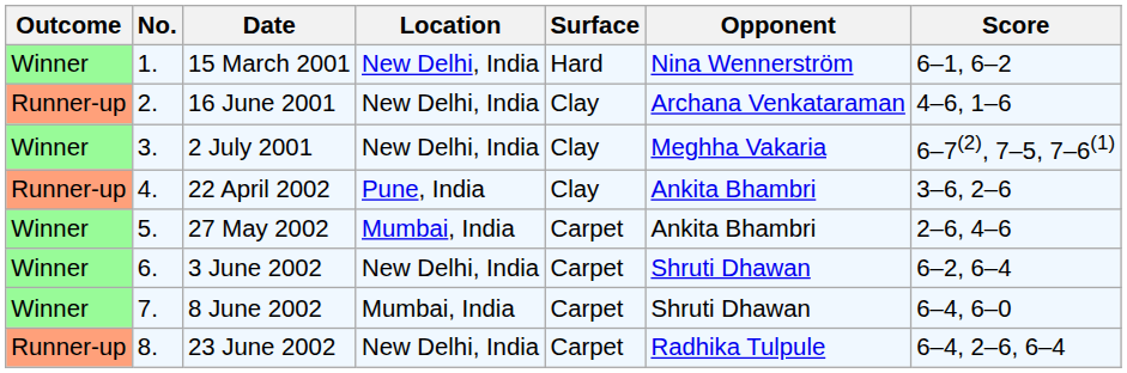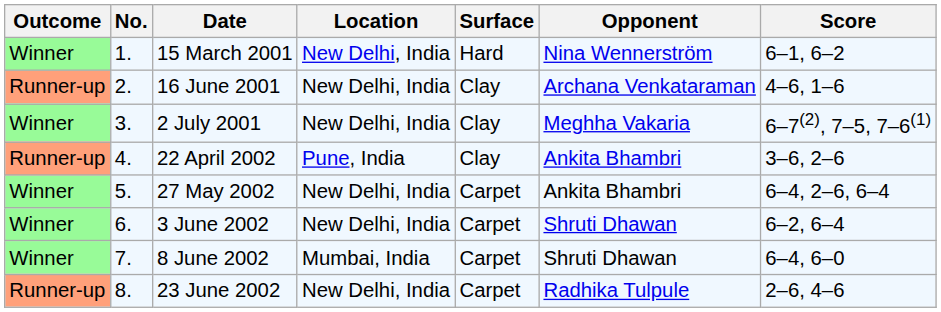27 May 2002 | Location: Mumbai, India -> New Delhi, India
27 May 2002 | Score: 2–6, 4–6 -> 6–4, 2–6, 6–4
23 June 2002 | Score: 6–4, 2–6, 6–4 -> 2–6, 4–6
